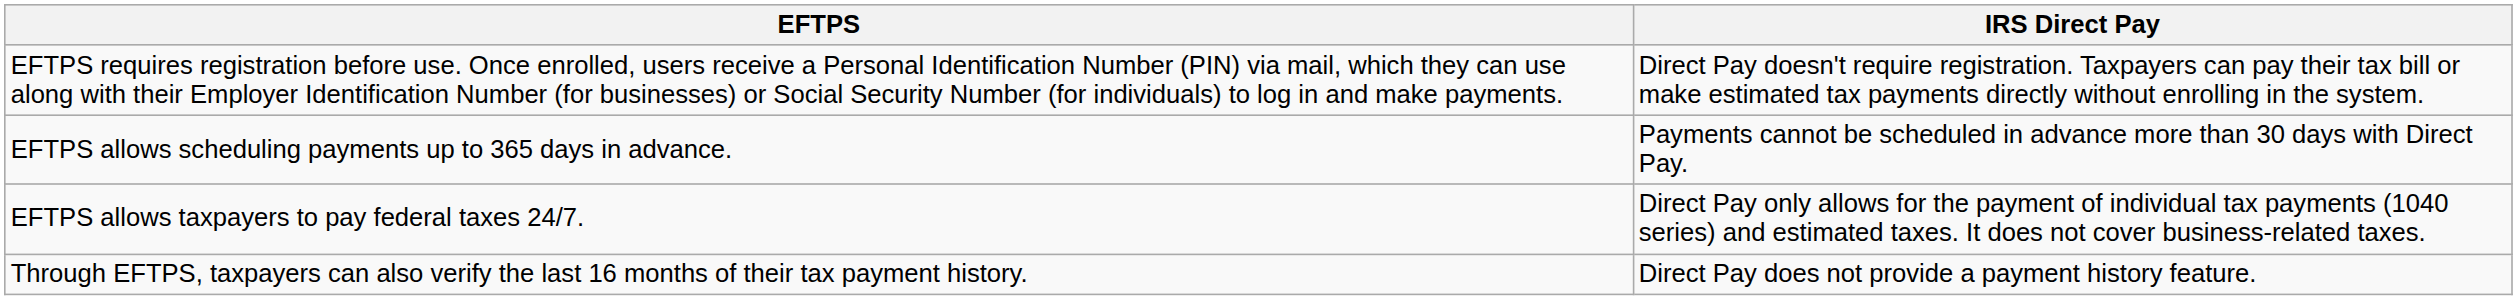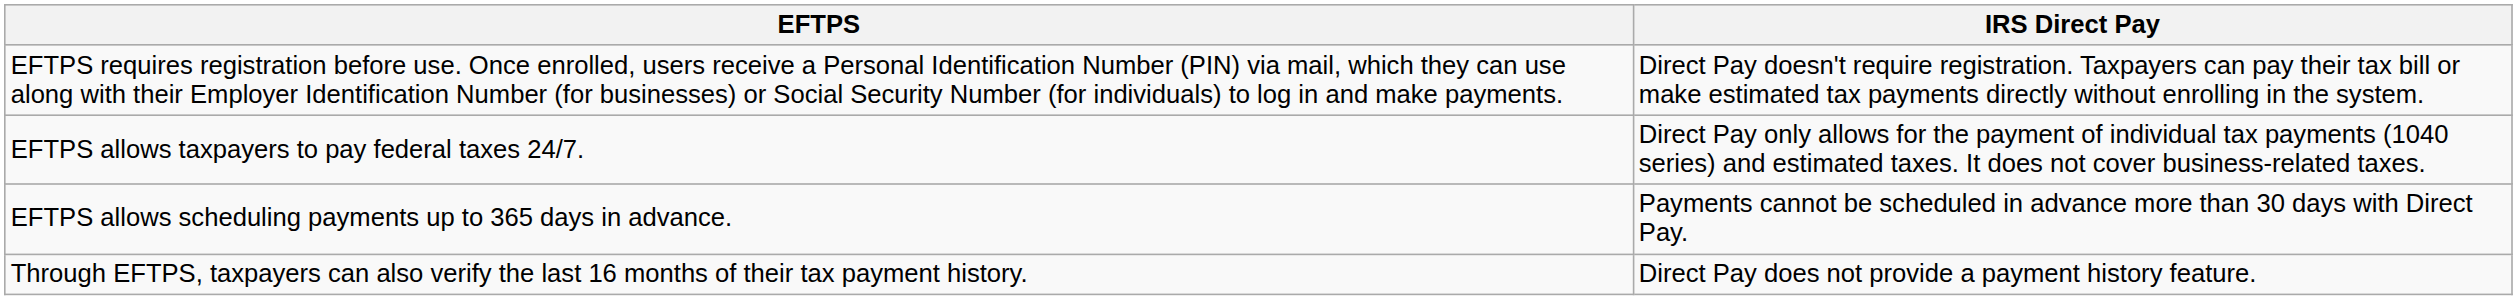rows swapped: EFTPS allows scheduling payments up to 365 days in advance. <-> EFTPS allows taxpayers to pay federal taxes 24/7.
